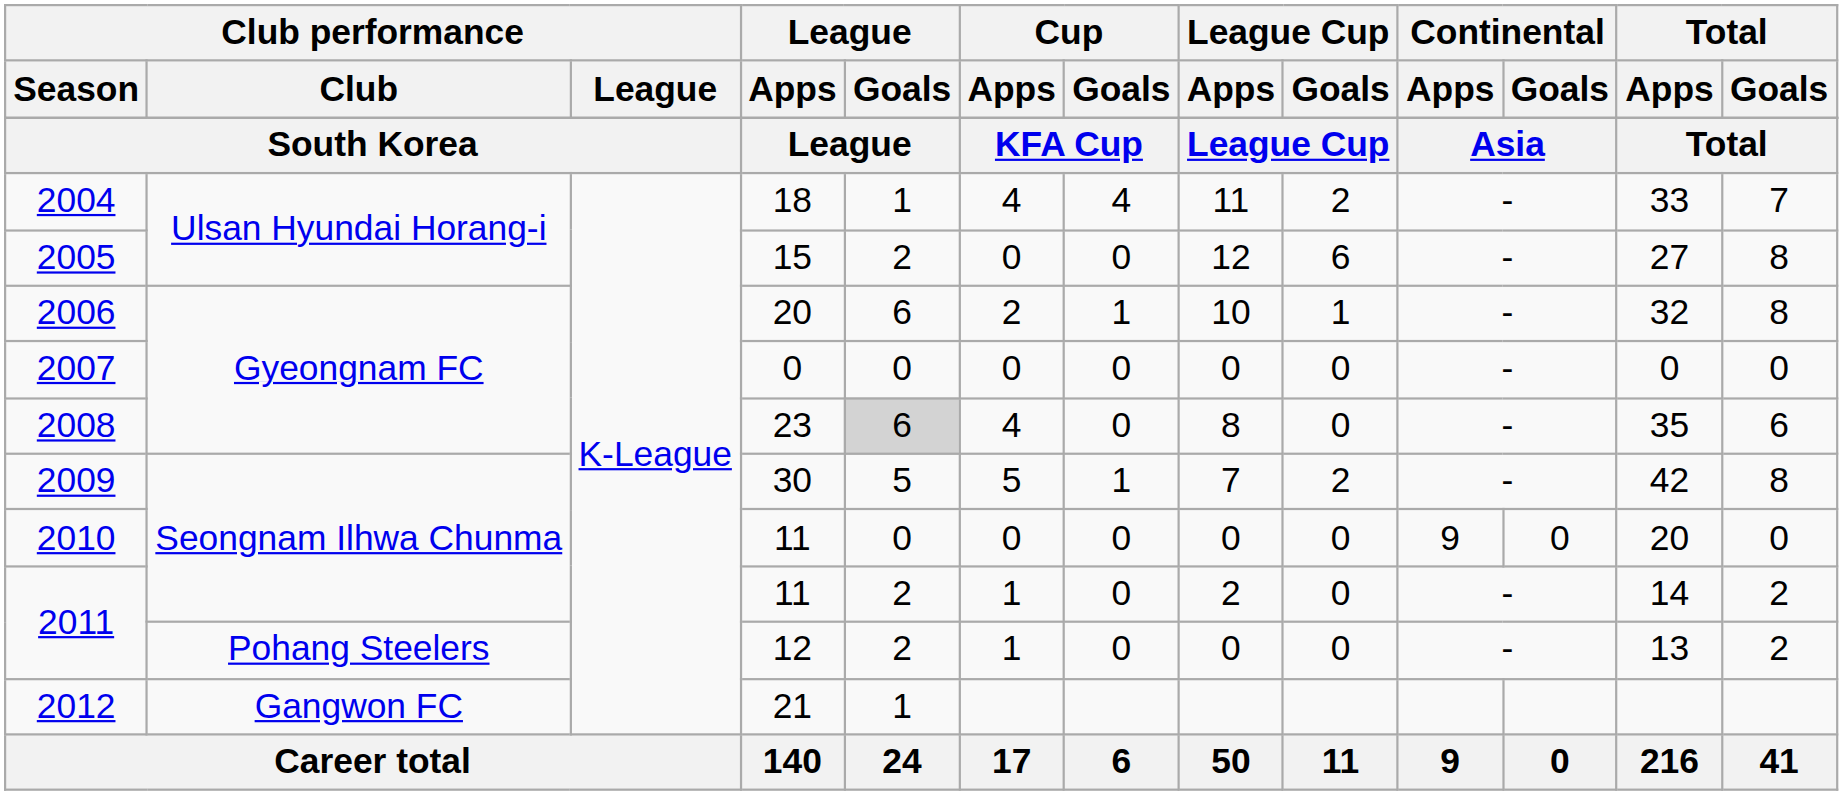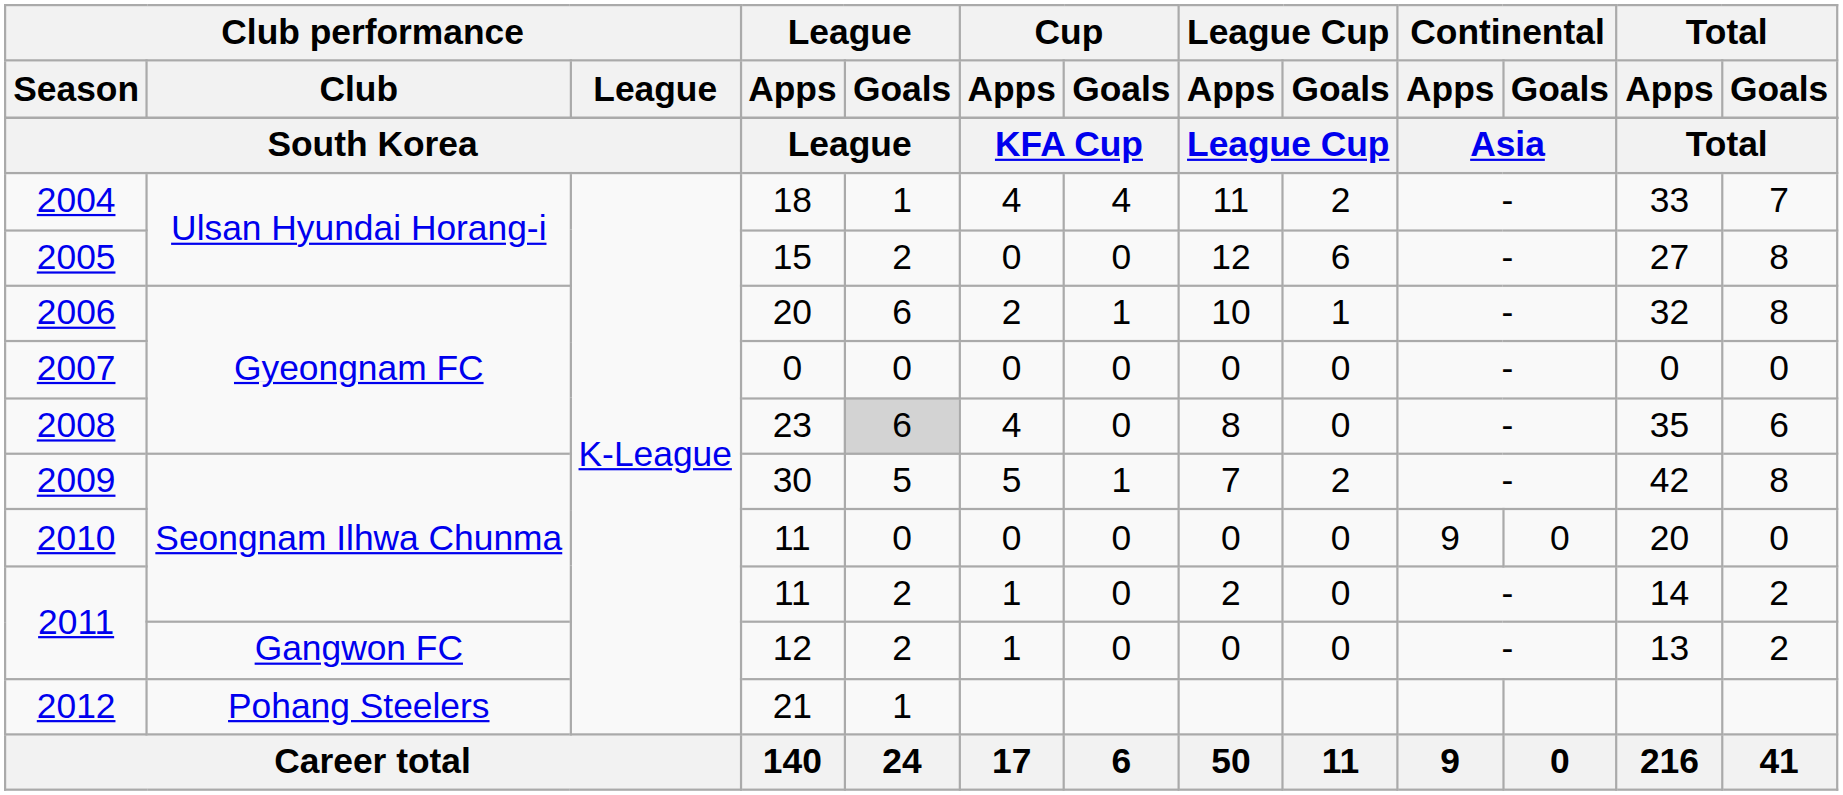2011 / 12 | Club performance / Club: Pohang Steelers -> Gangwon FC
2012 | Club performance / Club: Gangwon FC -> Pohang Steelers
